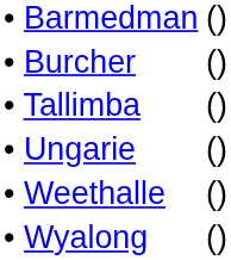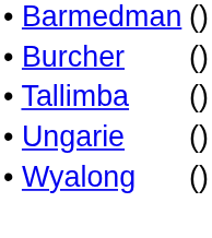- row: • Weethalle | ()
